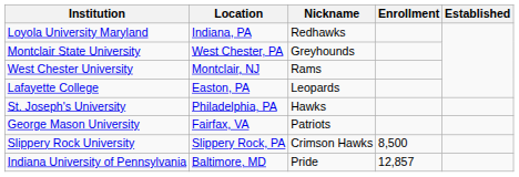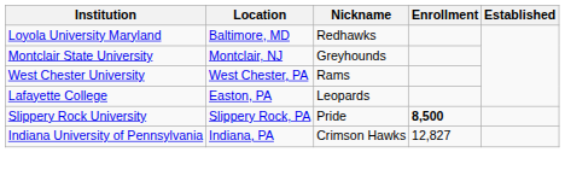Loyola University Maryland | Location: Indiana, PA -> Baltimore, MD
Montclair State University | Location: West Chester, PA -> Montclair, NJ
West Chester University | Location: Montclair, NJ -> West Chester, PA
- row: St. Joseph's University | Philadelphia, PA | Hawks
- row: George Mason University | Fairfax, VA | Patriots
Slippery Rock University | Nickname: Crimson Hawks -> Pride
Slippery Rock University | Enrollment: normal -> bold
Indiana University of Pennsylvania | Location: Baltimore, MD -> Indiana, PA
Indiana University of Pennsylvania | Nickname: Pride -> Crimson Hawks
Indiana University of Pennsylvania | Enrollment: 12,857 -> 12,827
